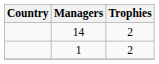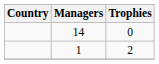14 | Trophies: 2 -> 0
